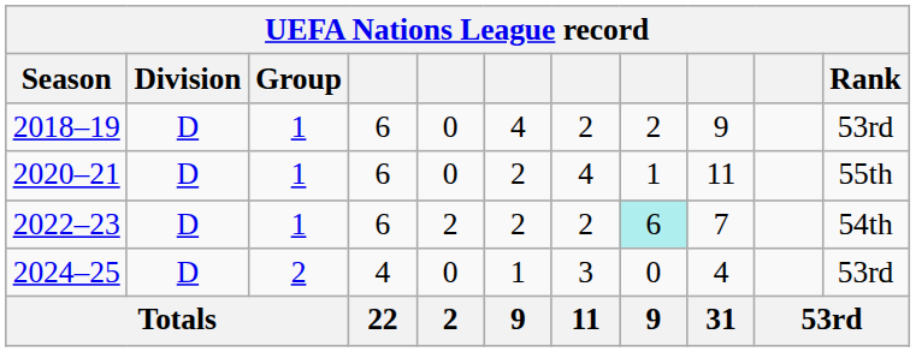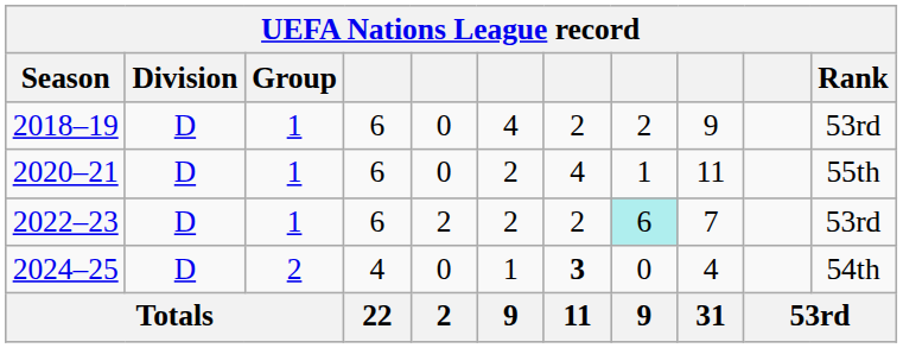2022–23 | Rank: 54th -> 53rd
2024–25 | column 7: normal -> bold
2024–25 | Rank: 53rd -> 54th
